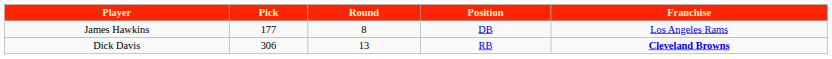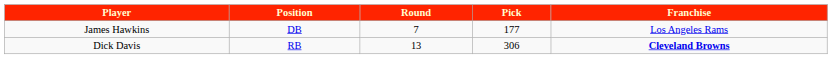columns swapped: Position <-> Pick
James Hawkins | Round: 8 -> 7
